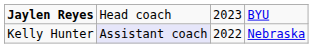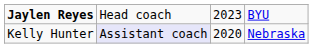Kelly Hunter | column 3: 2022 -> 2020
